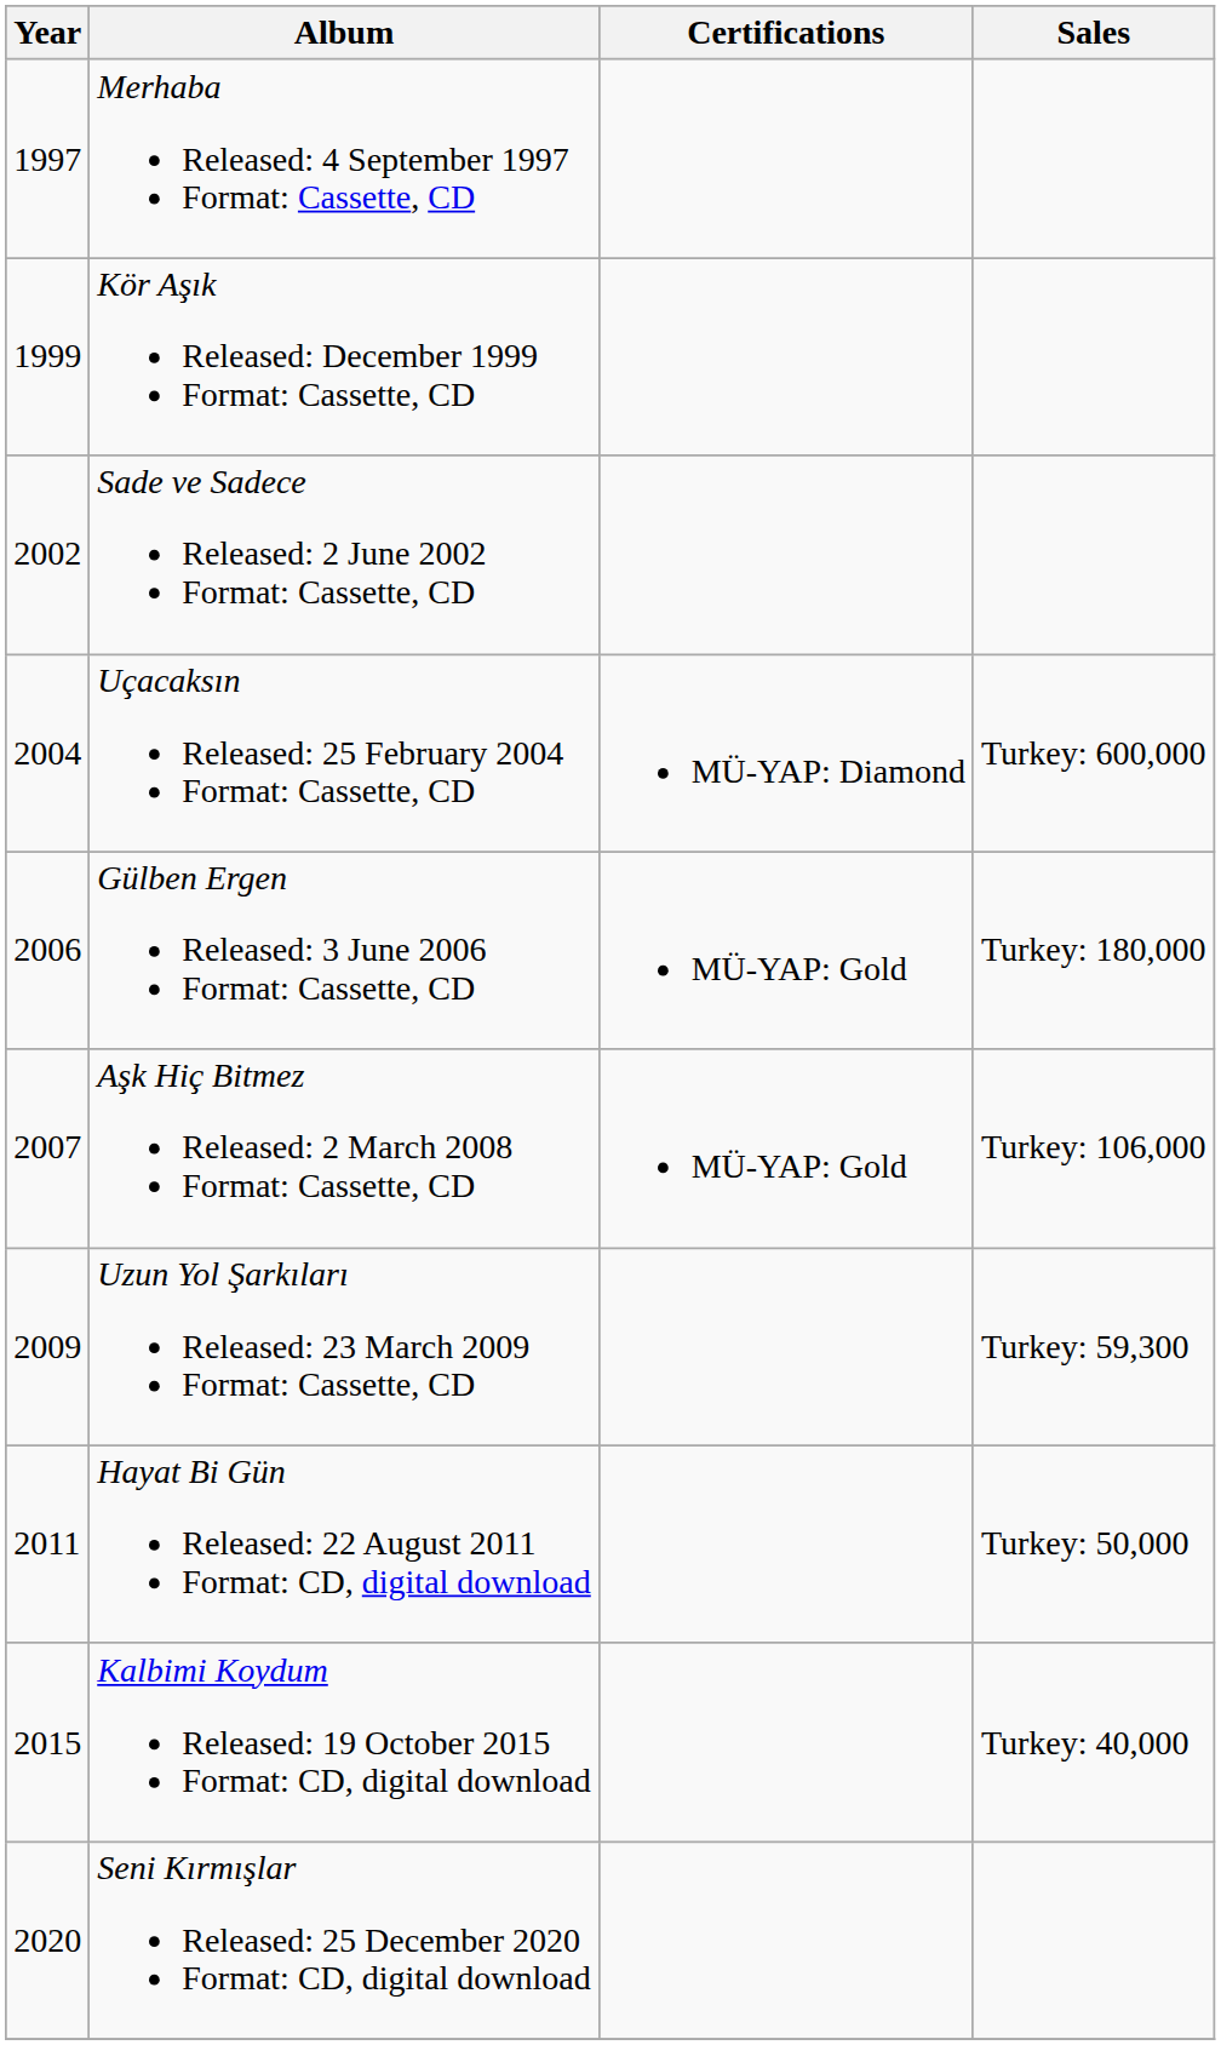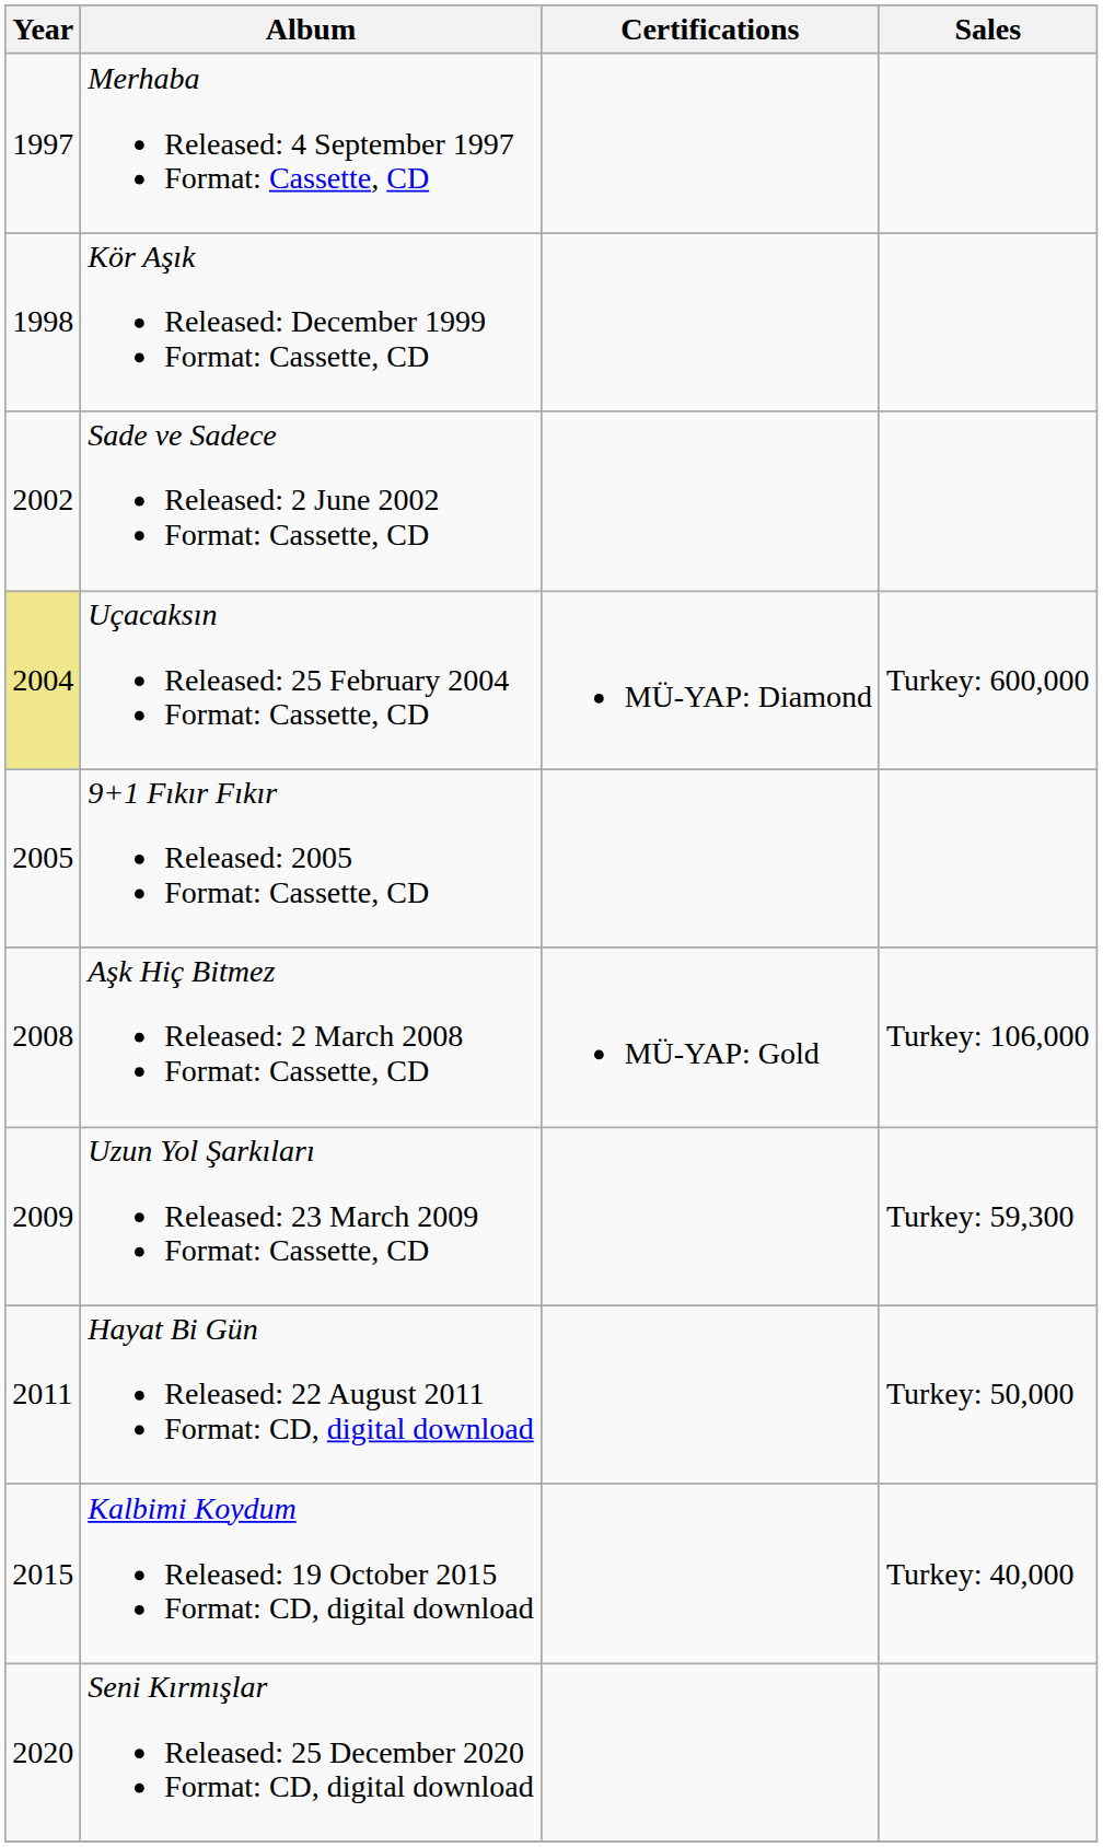Kör Aşık Released: December 1999 Format: Cassette, CD | Year: 1999 -> 1998
Uçacaksın Released: 25 February 2004 Format: Cassette, CD | Year: no background -> khaki background
+ row: 2005 | 9+1 Fıkır Fıkır Released: 2005 Format: Cassette, CD
- row: 2006 | Gülben Ergen Released: 3 June 2006 Format: Cassette, CD | MÜ-YAP: Gold | Turkey: 180,000
Aşk Hiç Bitmez Released: 2 March 2008 Format: Cassette, CD | Year: 2007 -> 2008
